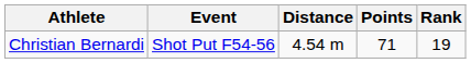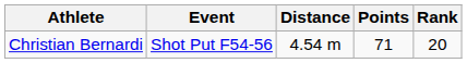Christian Bernardi | Rank: 19 -> 20
